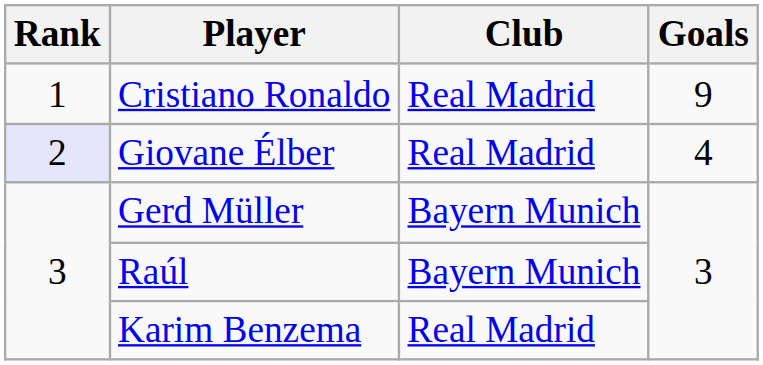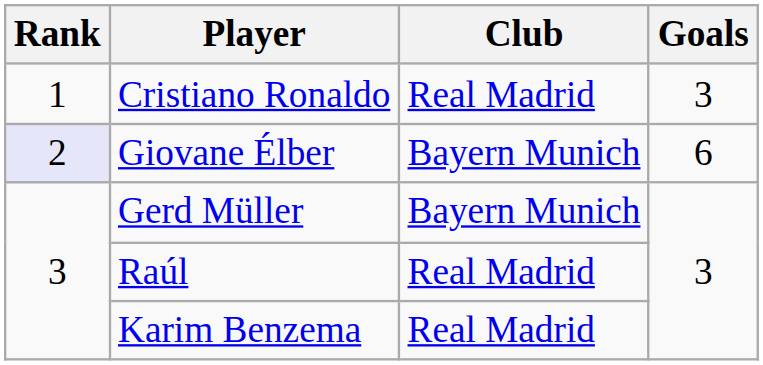Cristiano Ronaldo | Goals: 9 -> 3
Giovane Élber | Club: Real Madrid -> Bayern Munich
Giovane Élber | Goals: 4 -> 6
Raúl | Club: Bayern Munich -> Real Madrid
